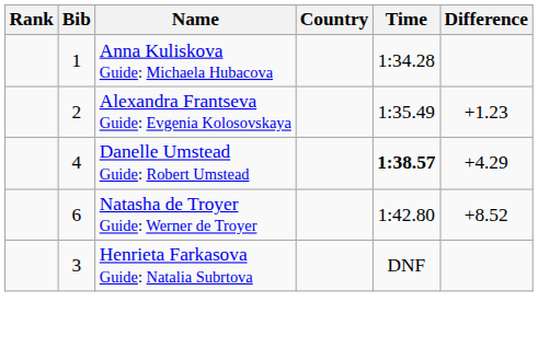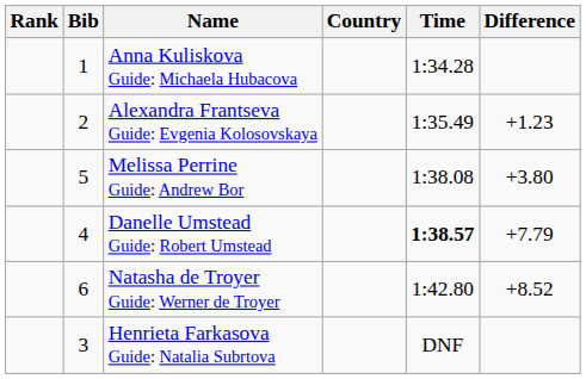+ row: 5 | Melissa Perrine Guide: Andrew Bor | 1:38.08 | +3.80
Danelle Umstead Guide: Robert Umstead | Difference: +4.29 -> +7.79
